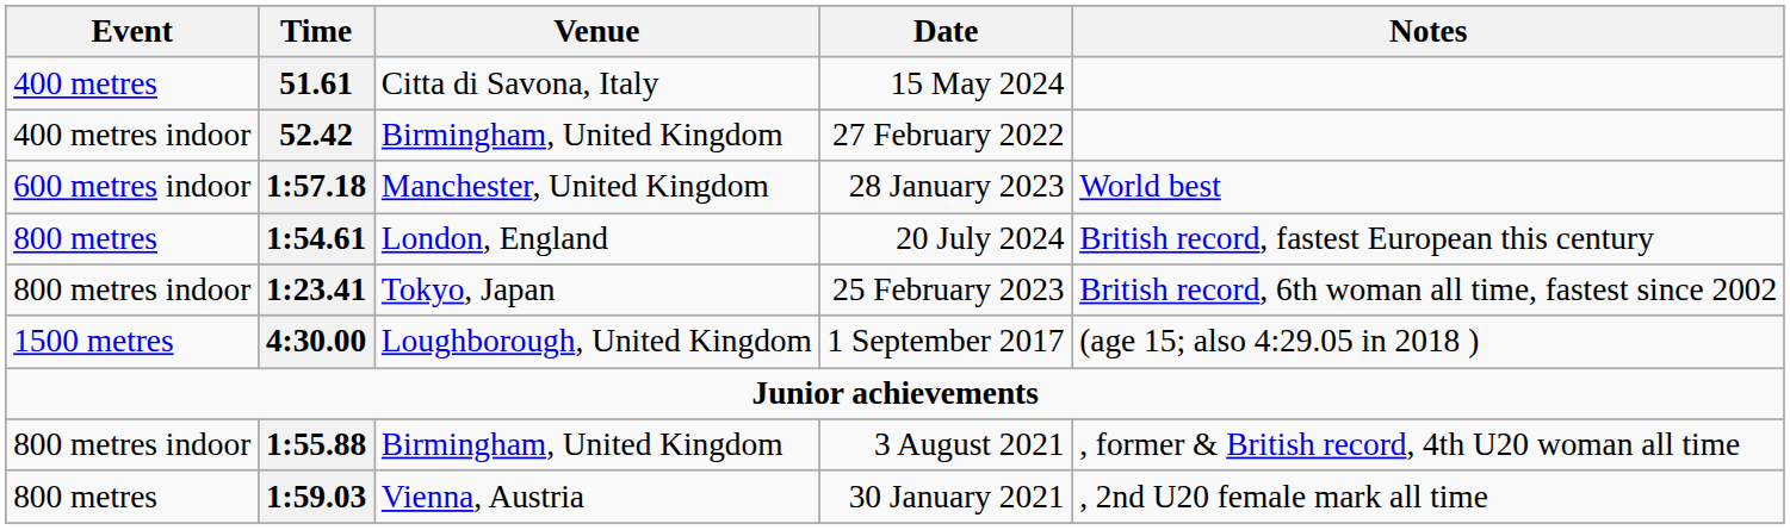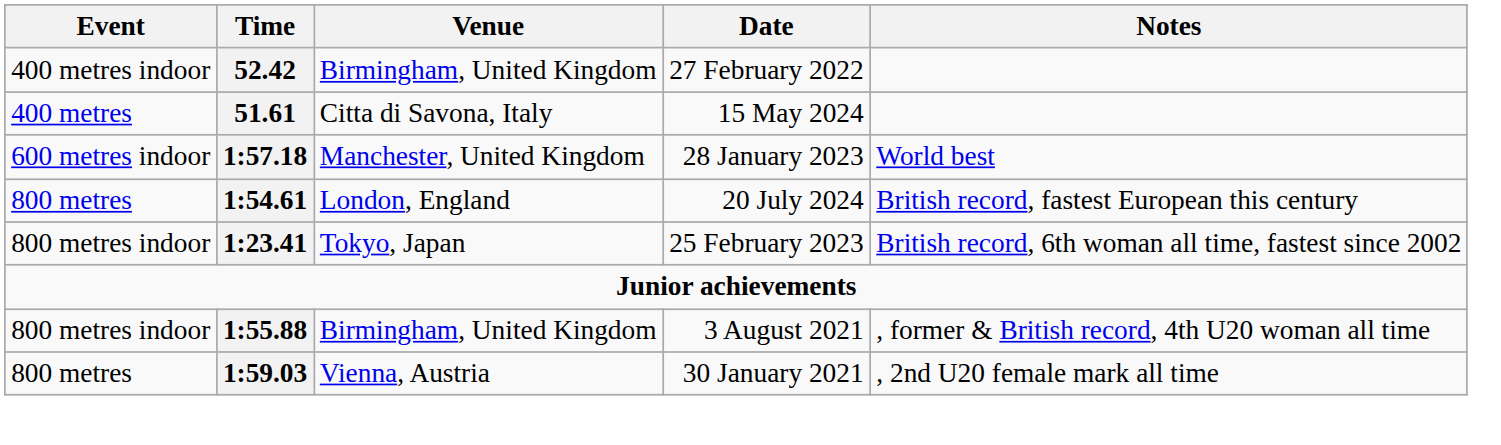rows swapped: 15 May 2024 <-> 27 February 2022
- row: 1500 metres | 4:30.00 | Loughborough, United Kingdom | 1 September 2017 | (age 15; also 4:29.05 in 2018 )
